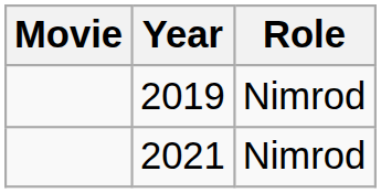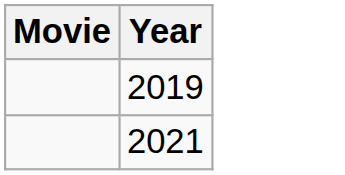- column: Role | Nimrod | Nimrod
